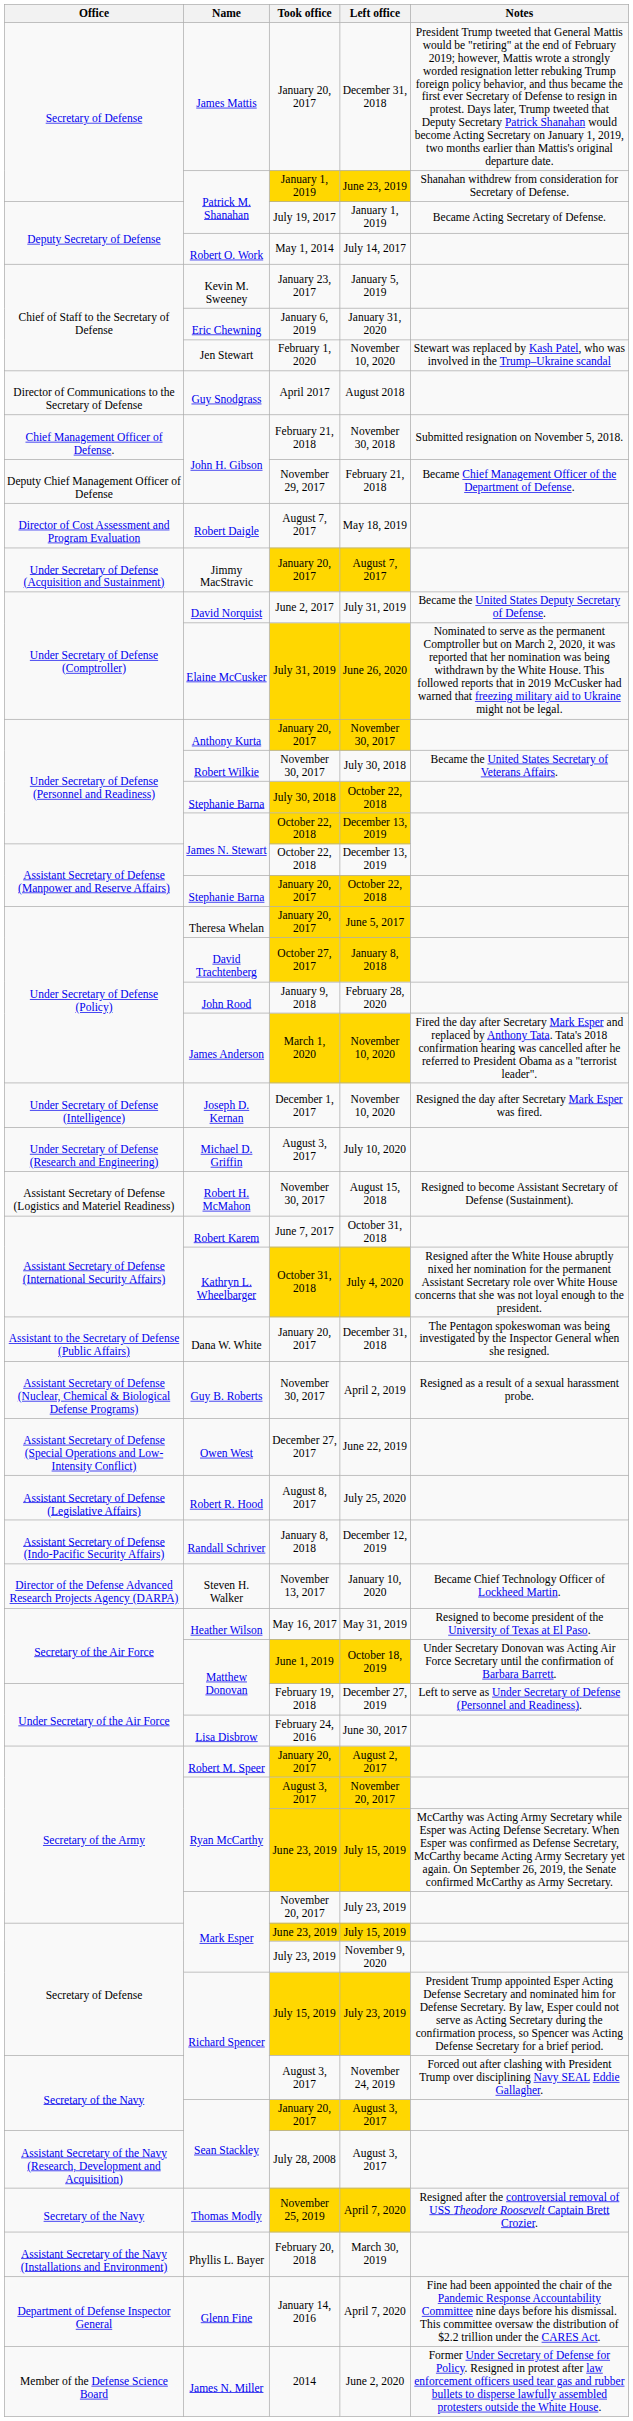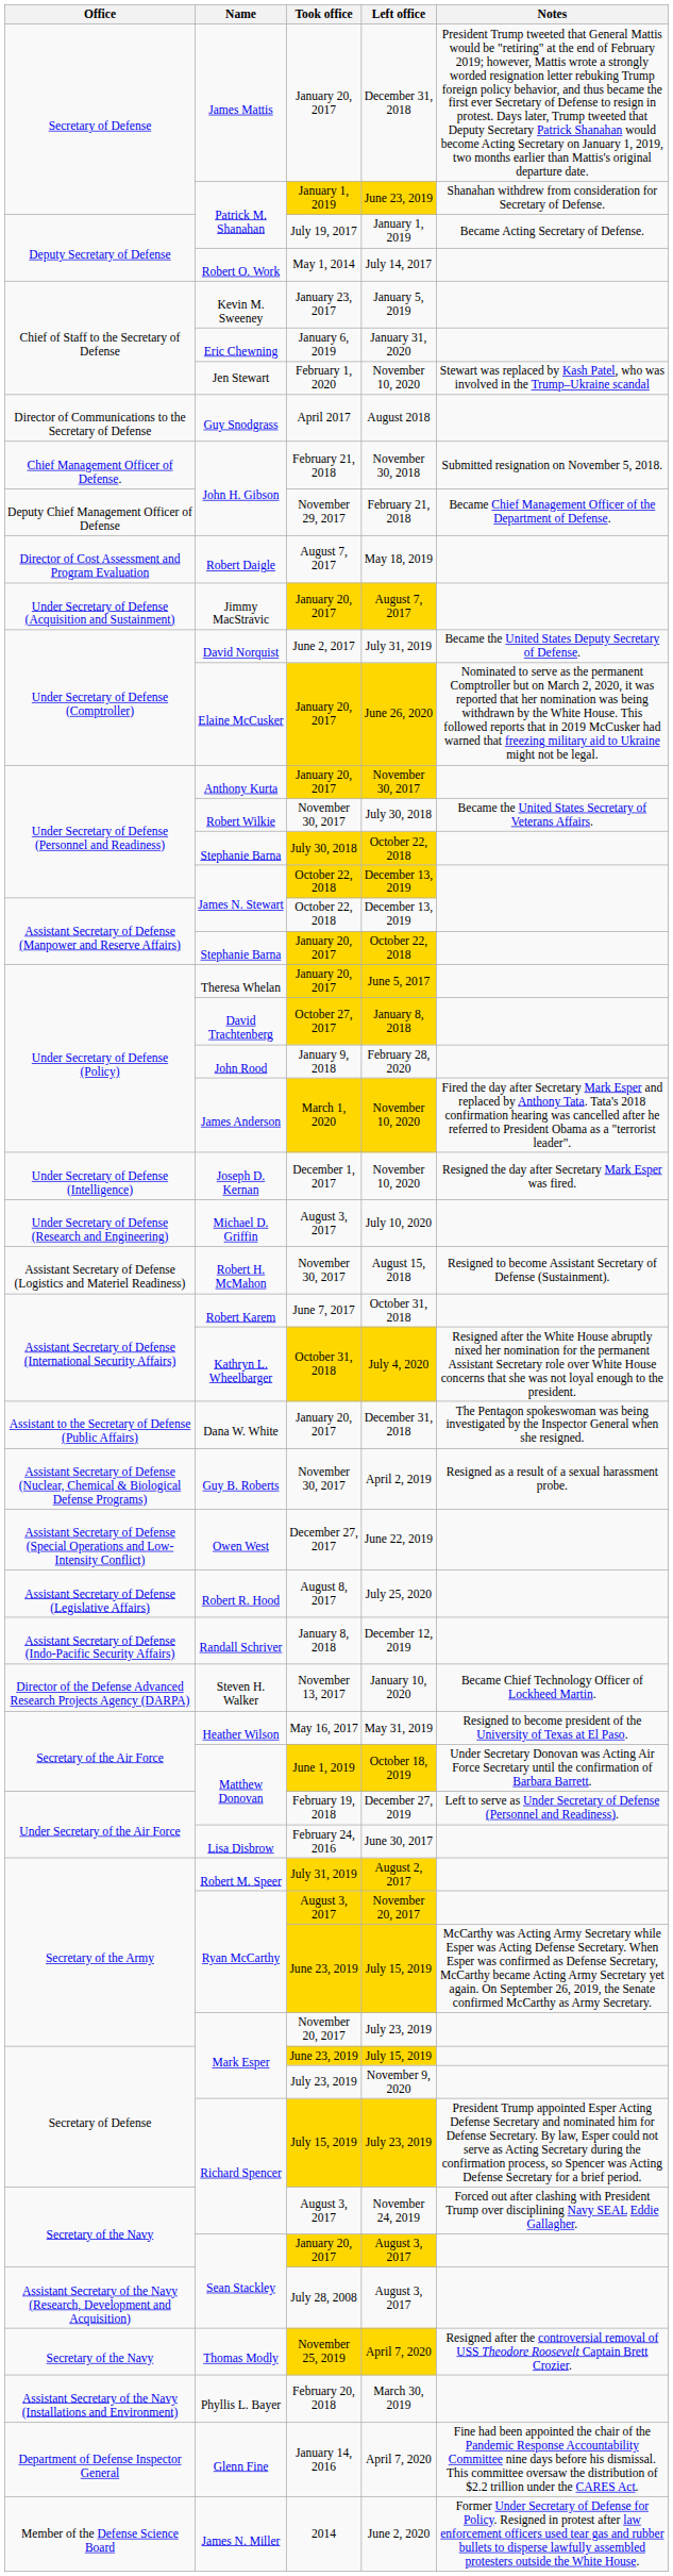June 26, 2020 | Took office: July 31, 2019 -> January 20, 2017
August 2, 2017 | Took office: January 20, 2017 -> July 31, 2019
